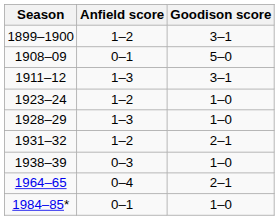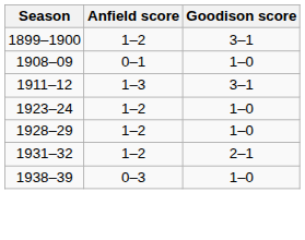1908–09 | Goodison score: 5–0 -> 1–0
1928–29 | Anfield score: 1–3 -> 1–2
- row: 1964–65 | 0–4 | 2–1
- row: 1984–85* | 0–1 | 1–0
